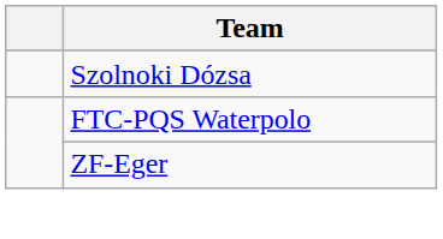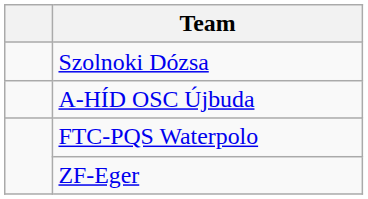+ row: A-HÍD OSC Újbuda
